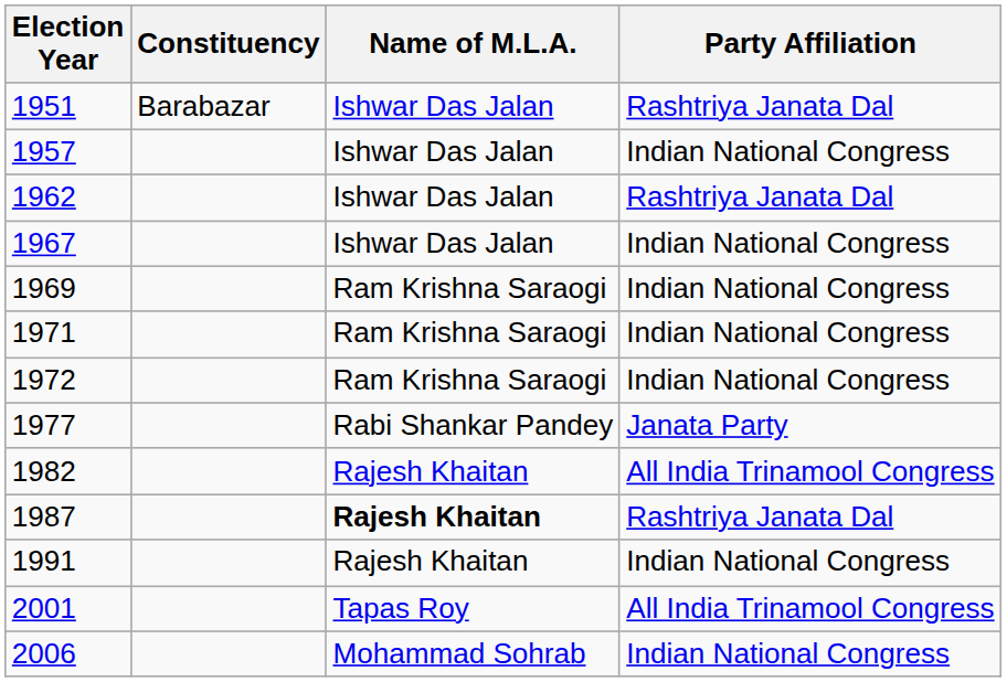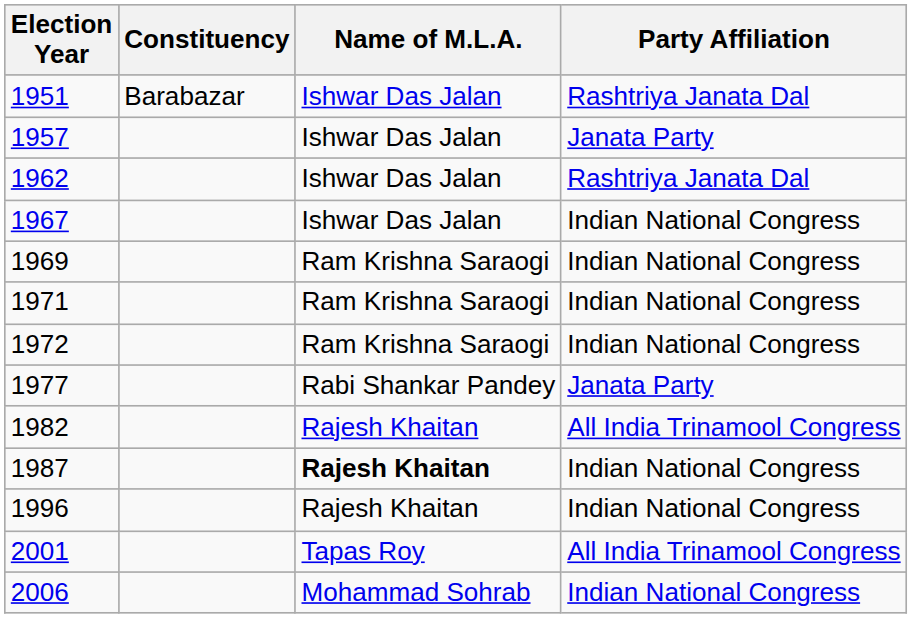1957 | Party Affiliation: Indian National Congress -> Janata Party
1987 | Party Affiliation: Rashtriya Janata Dal -> Indian National Congress
- row: 1991 | Rajesh Khaitan | Indian National Congress
+ row: 1996 | Rajesh Khaitan | Indian National Congress
